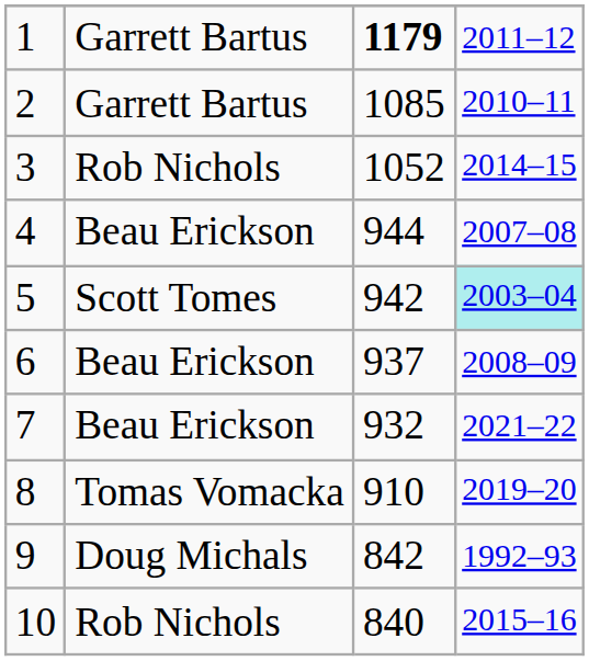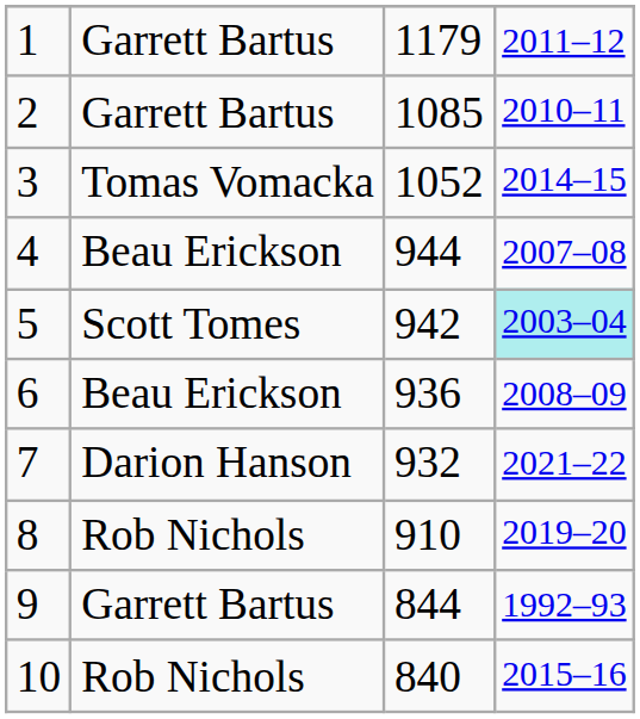1 | column 3: bold -> normal
3 | column 2: Rob Nichols -> Tomas Vomacka
6 | column 3: 937 -> 936
7 | column 2: Beau Erickson -> Darion Hanson
8 | column 2: Tomas Vomacka -> Rob Nichols
9 | column 2: Doug Michals -> Garrett Bartus
9 | column 3: 842 -> 844
